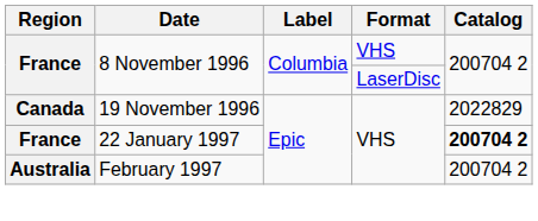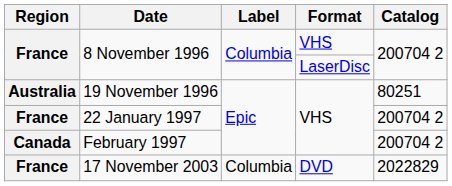19 November 1996 | Region: Canada -> Australia
19 November 1996 | Catalog: 2022829 -> 80251
22 January 1997 | Catalog: bold -> normal
February 1997 | Region: Australia -> Canada
+ row: France | 17 November 2003 | Columbia | DVD | 2022829
